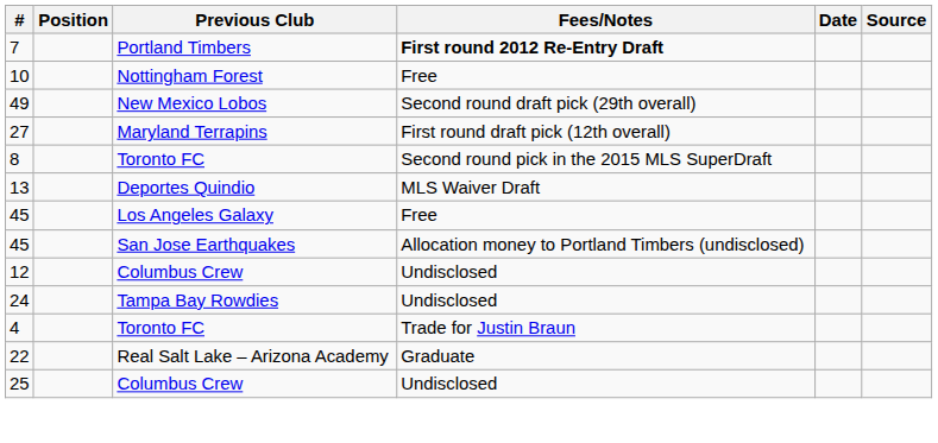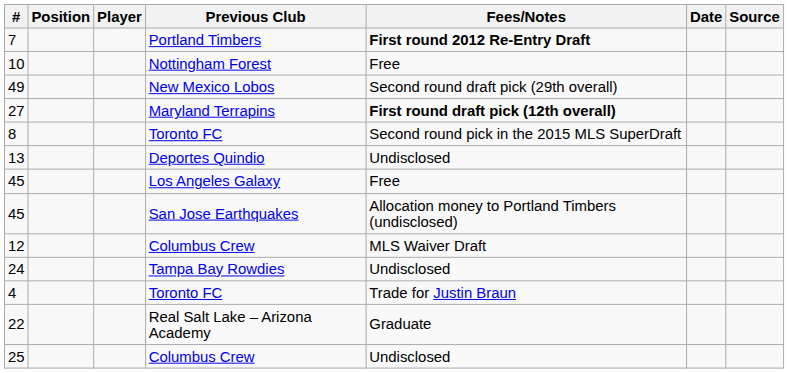+ column: Player
27 | Fees/Notes: normal -> bold
13 | Fees/Notes: MLS Waiver Draft -> Undisclosed
12 | Fees/Notes: Undisclosed -> MLS Waiver Draft
